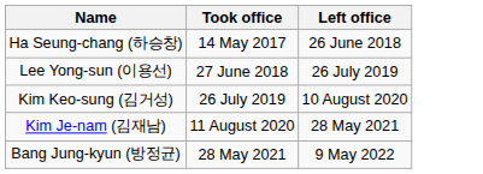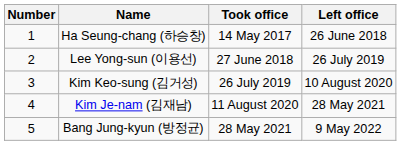+ column: Number | 1 | 2 | 3 | 4 | 5
